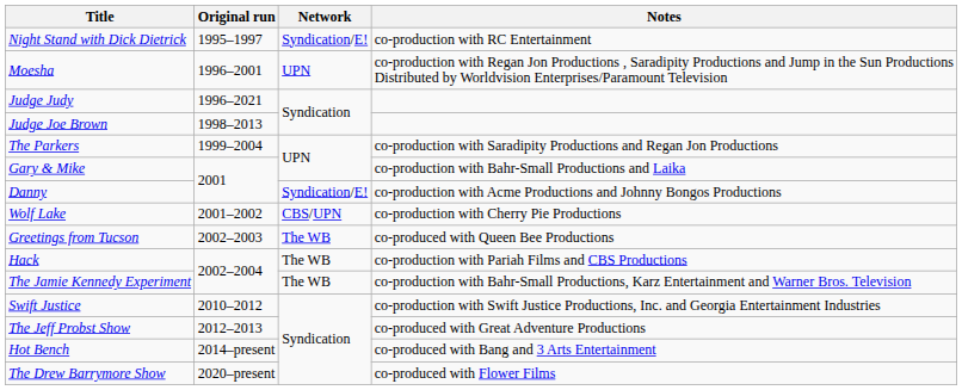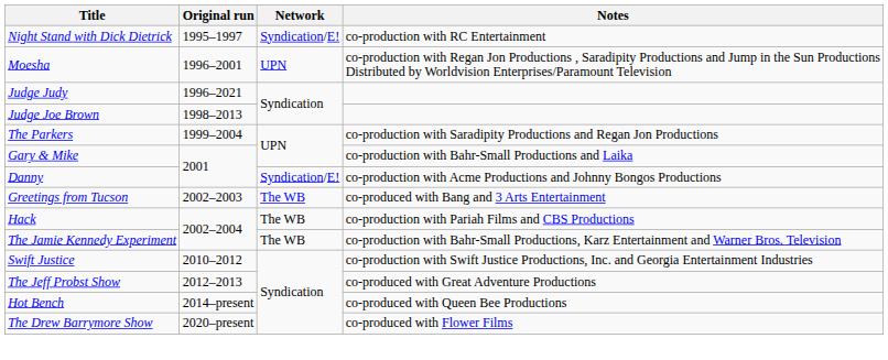- row: Wolf Lake | 2001–2002 | CBS/UPN | co-production with Cherry Pie Productions
Greetings from Tucson | Notes: co-produced with Queen Bee Productions -> co-produced with Bang and 3 Arts Entertainment
Hot Bench | Notes: co-produced with Bang and 3 Arts Entertainment -> co-produced with Queen Bee Productions
